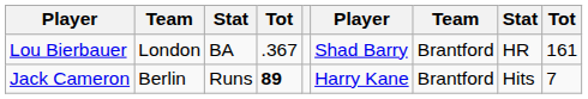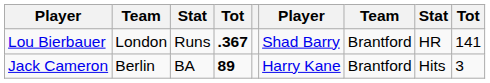Lou Bierbauer | column 3: BA -> Runs
Lou Bierbauer | column 4: normal -> bold
Lou Bierbauer | column 9: 161 -> 141
Jack Cameron | column 3: Runs -> BA
Jack Cameron | column 9: 7 -> 3
